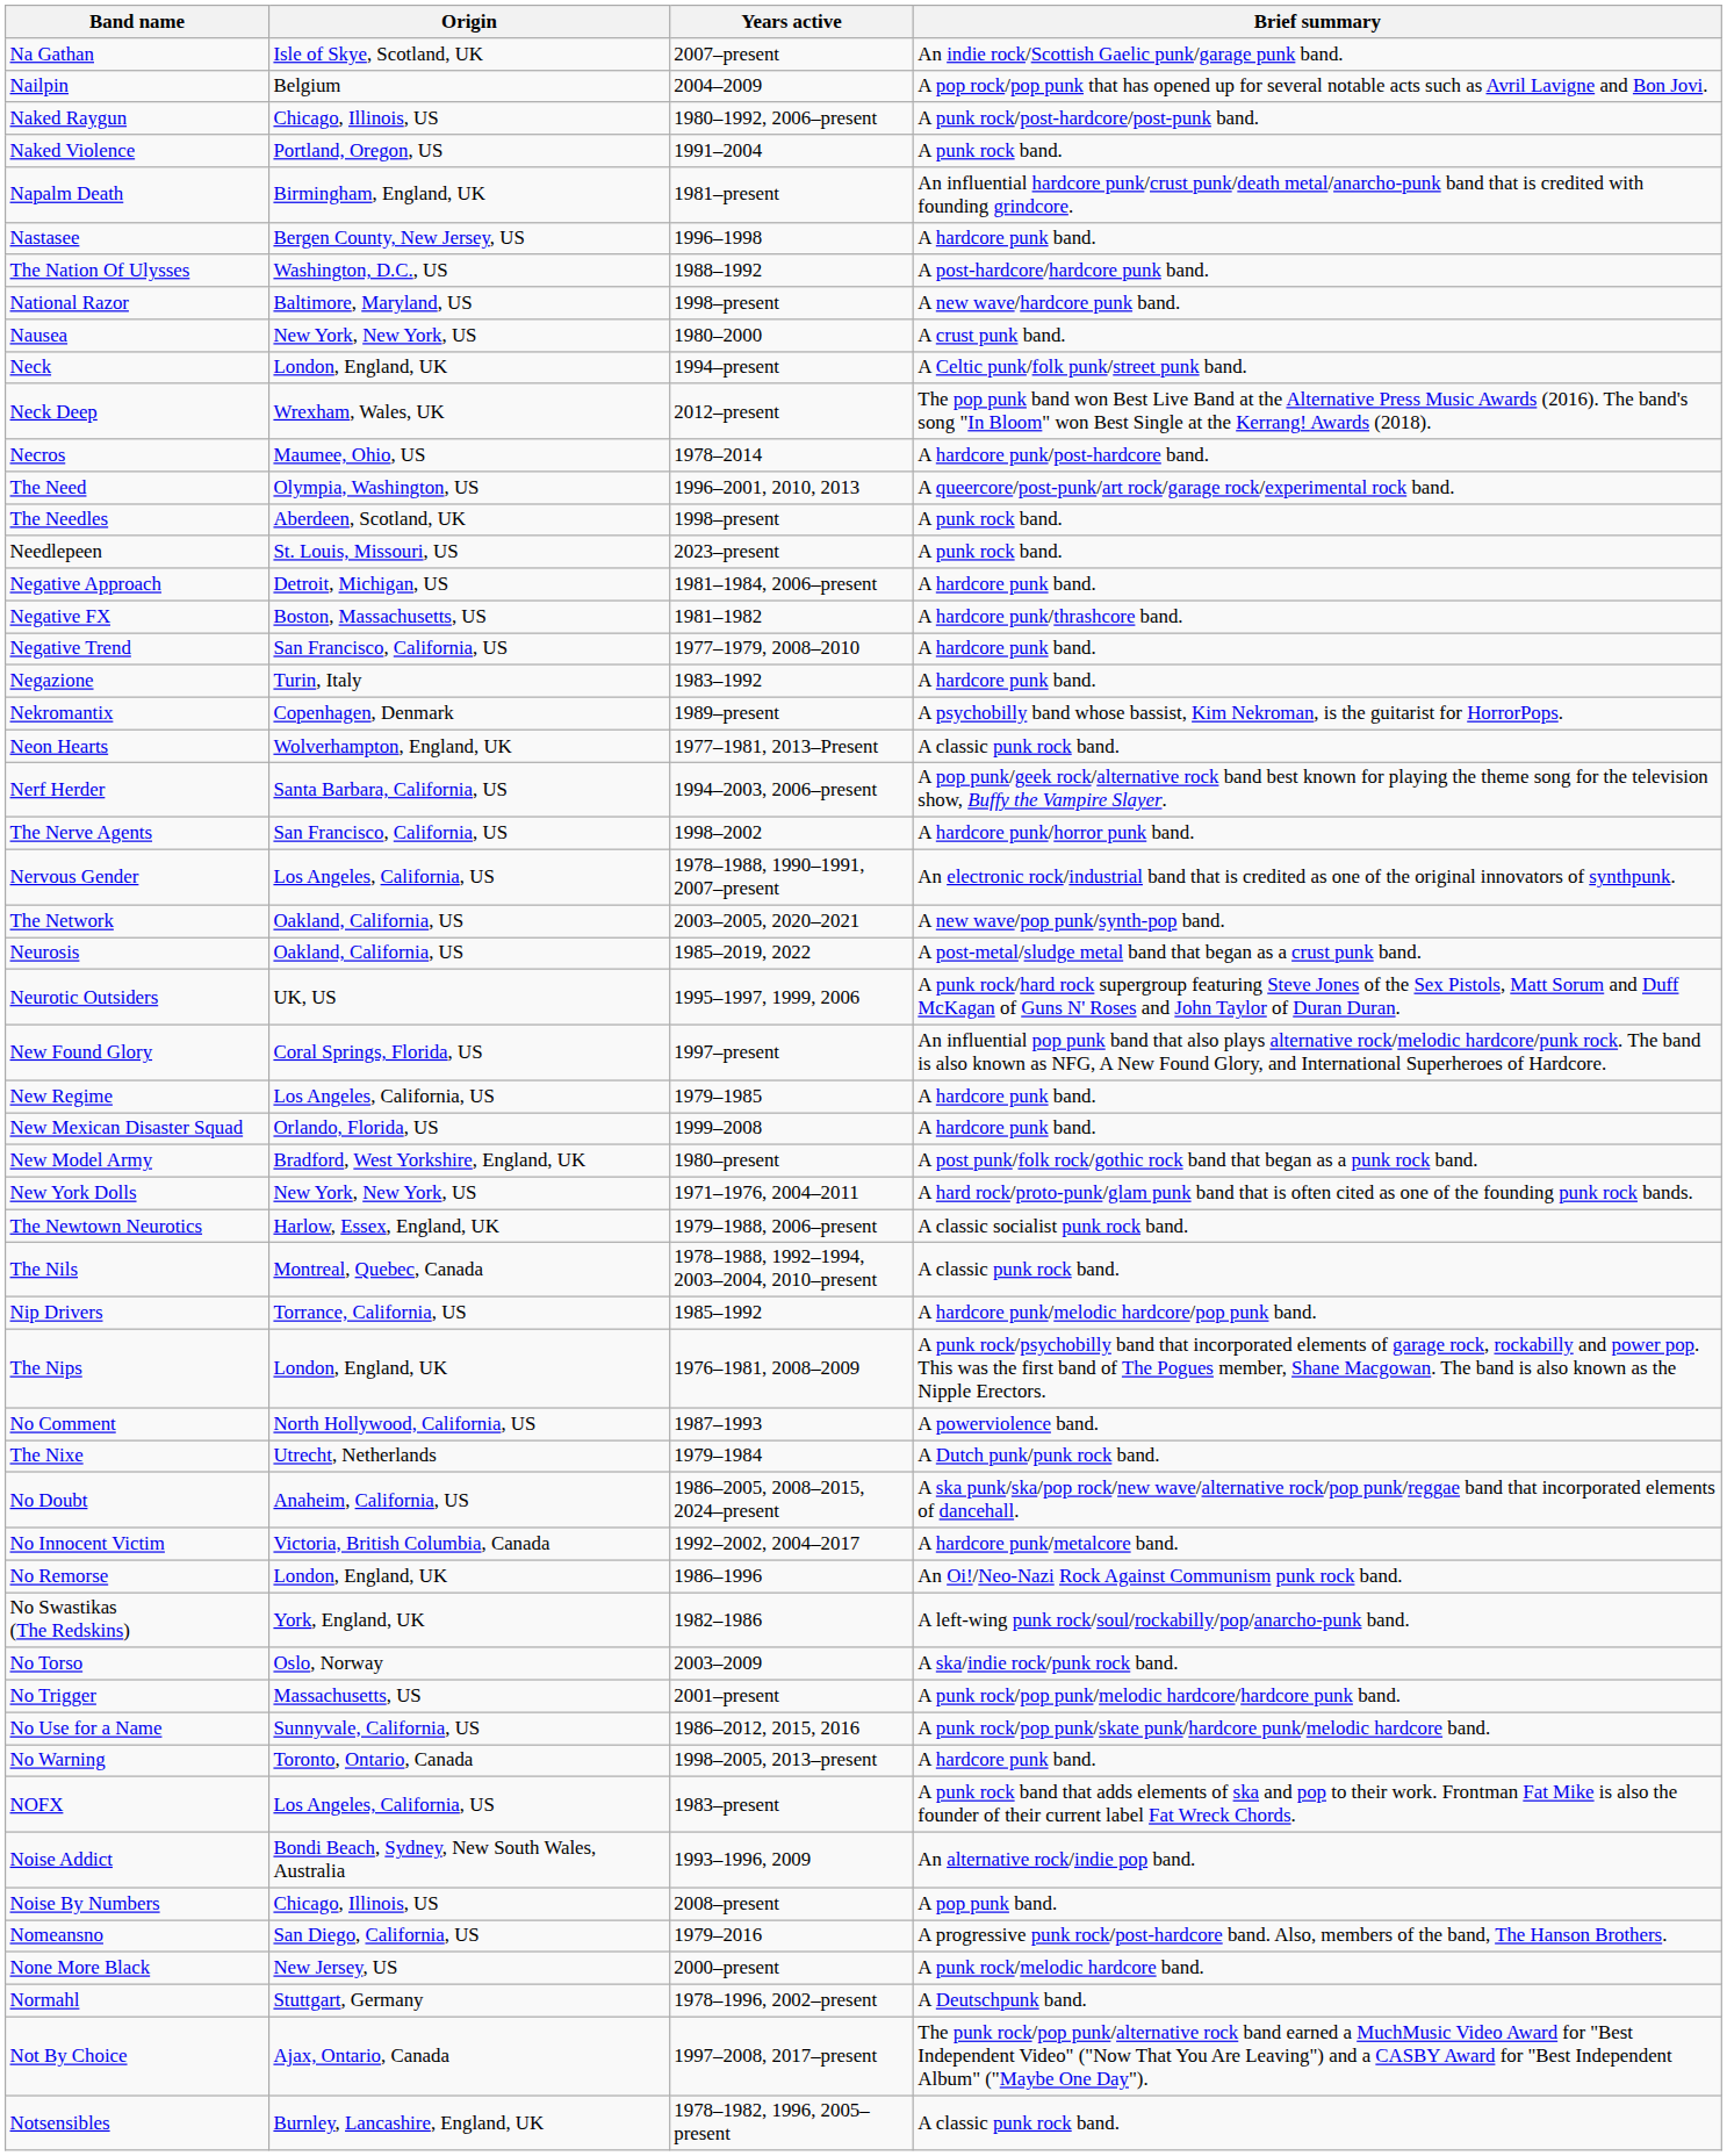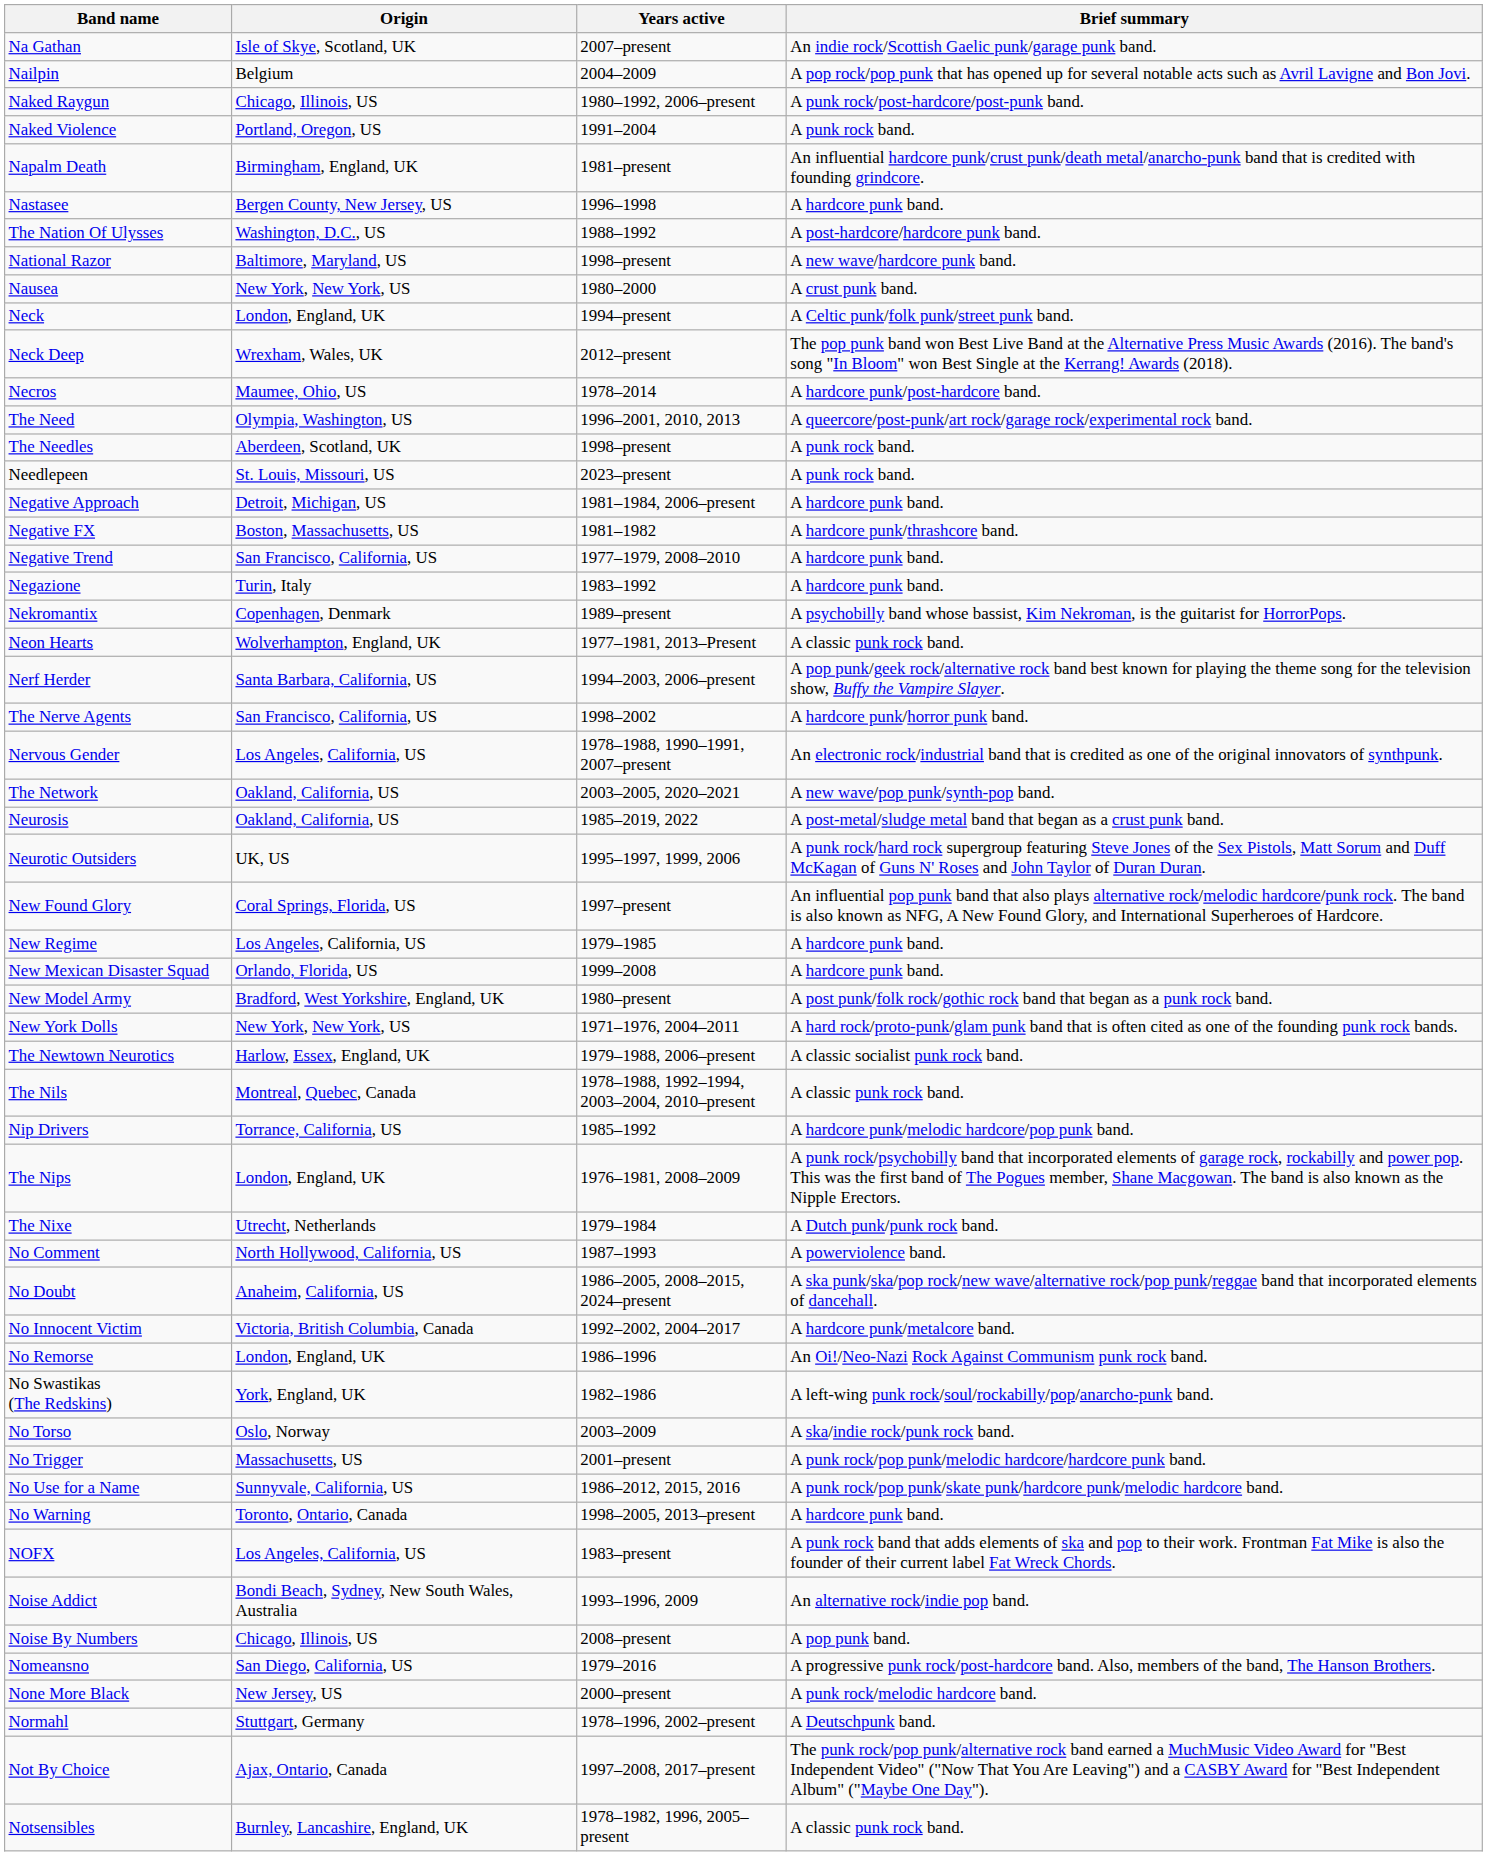rows swapped: The Nixe <-> No Comment
